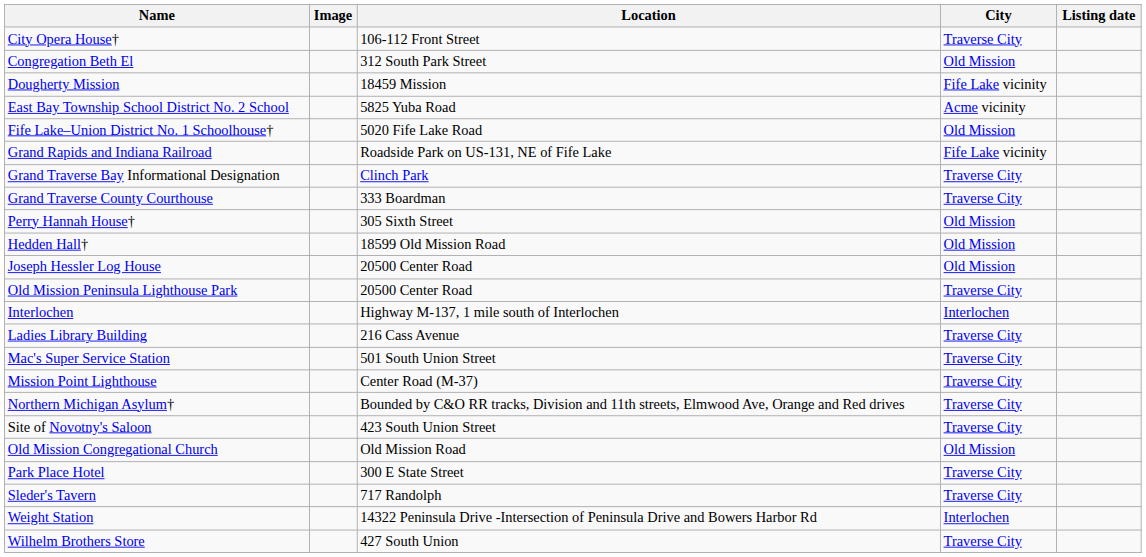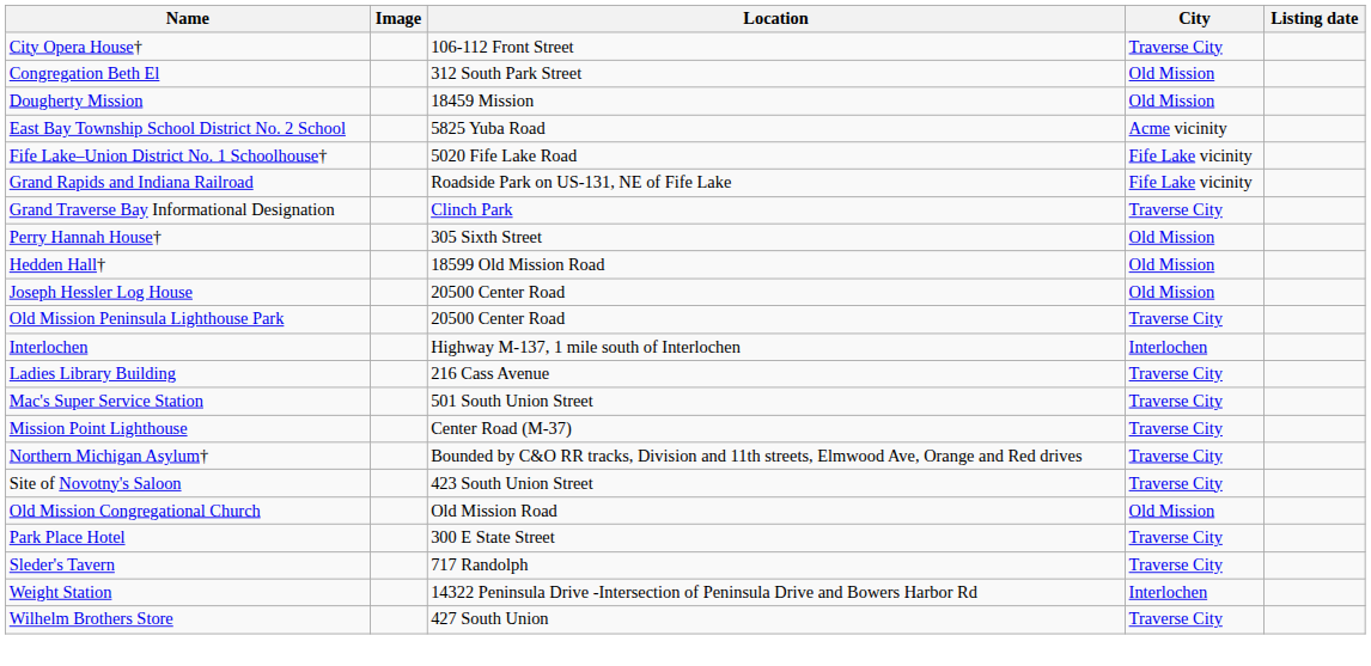Dougherty Mission | City: Fife Lake vicinity -> Old Mission
Fife Lake–Union District No. 1 Schoolhouse† | City: Old Mission -> Fife Lake vicinity
- row: Grand Traverse County Courthouse | 333 Boardman | Traverse City
